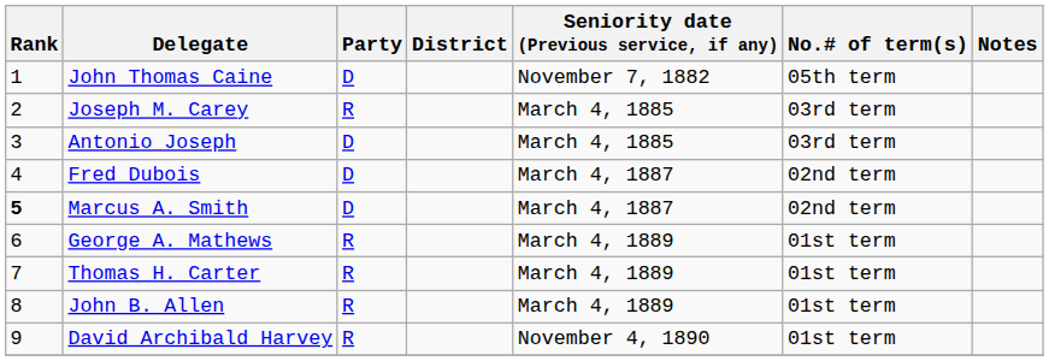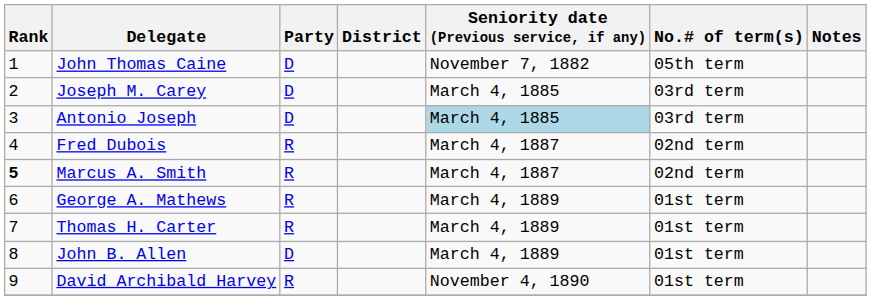Joseph M. Carey | Party: R -> D
Antonio Joseph | Seniority date (Previous service, if any): no background -> lightblue background
Fred Dubois | Party: D -> R
Marcus A. Smith | Party: D -> R
John B. Allen | Party: R -> D
